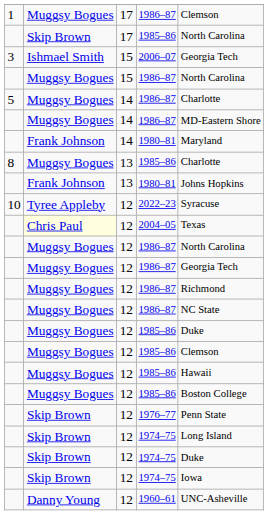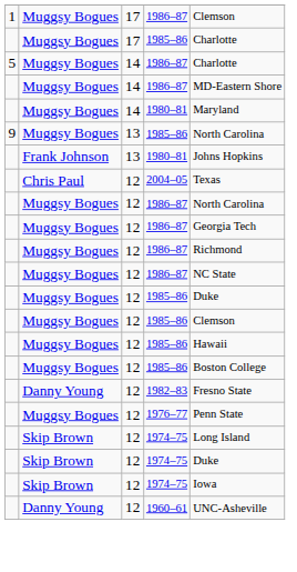17 / 1985–86 | column 2: Skip Brown -> Muggsy Bogues
17 / 1985–86 | column 5: North Carolina -> Charlotte
- row: 3 | Ishmael Smith | 15 | 2006–07 | Georgia Tech
- row: Muggsy Bogues | 15 | 1986–87 | North Carolina
14 / 1980–81 | column 2: Frank Johnson -> Muggsy Bogues
13 / 1985–86 | column 1: 8 -> 9
13 / 1985–86 | column 5: Charlotte -> North Carolina
- row: 10 | Tyree Appleby | 12 | 2022–23 | Syracuse
2004–05 | column 2: lightyellow background -> no background
+ row: Danny Young | 12 | 1982–83 | Fresno State
1976–77 | column 2: Skip Brown -> Muggsy Bogues
